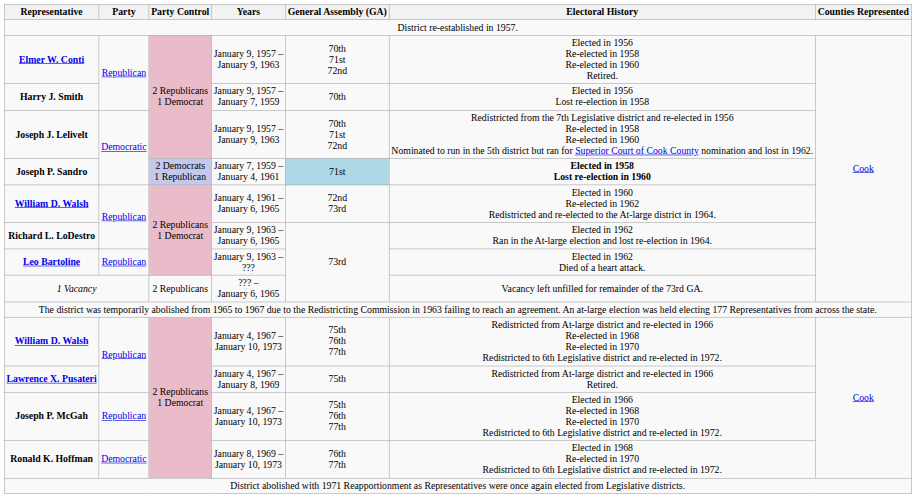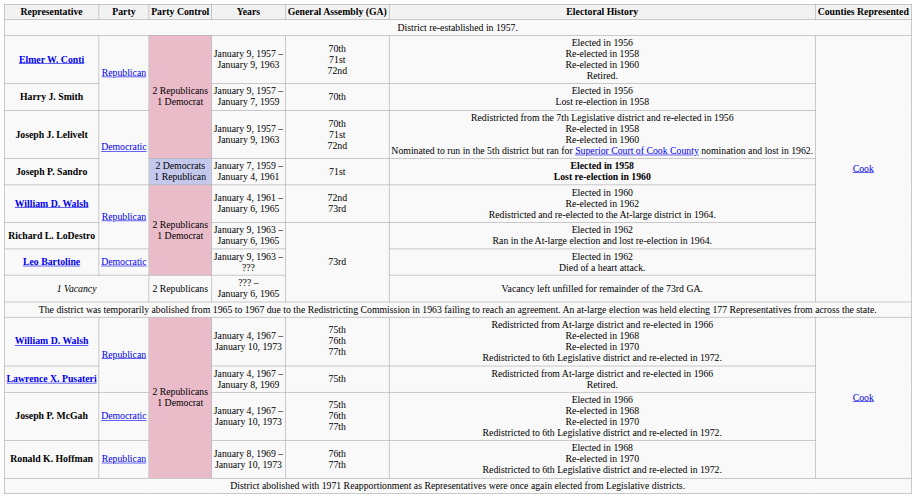Joseph P. Sandro | General Assembly (GA): lightblue background -> no background
Leo Bartoline | Party: Republican -> Democratic
Joseph P. McGah | Party: Republican -> Democratic
Ronald K. Hoffman | Party: Democratic -> Republican
